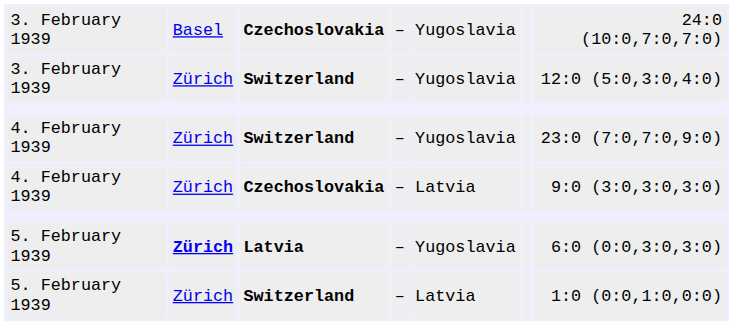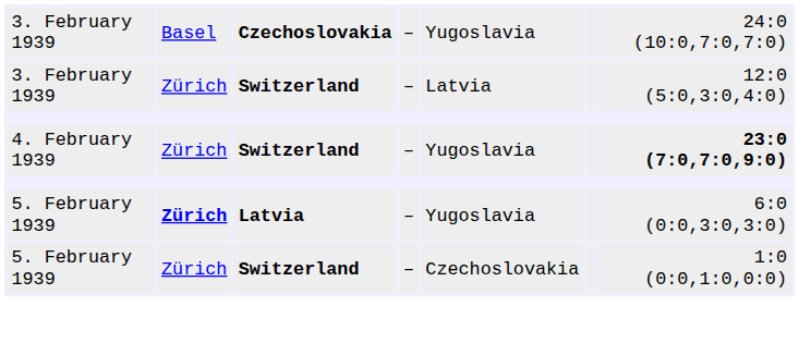3. February 1939 / Switzerland | column 5: Yugoslavia -> Latvia
4. February 1939 / Switzerland | column 7: normal -> bold
- row: 4. February 1939 | Zürich | Czechoslovakia | – | Latvia | 9:0 (3:0,3:0,3:0)
5. February 1939 / Switzerland | column 5: Latvia -> Czechoslovakia
